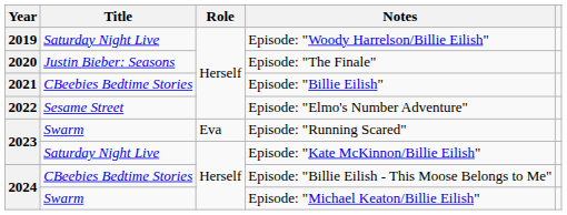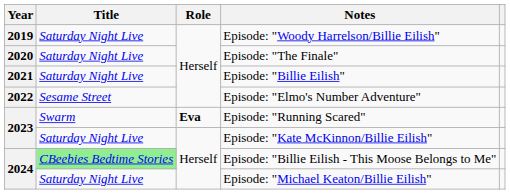Episode: "The Finale" | Title: Justin Bieber: Seasons -> Saturday Night Live
Episode: "Billie Eilish" | Title: CBeebies Bedtime Stories -> Saturday Night Live
Episode: "Running Scared" | Role: normal -> bold
Episode: "Billie Eilish - This Moose Belongs to Me" | Title: no background -> lightgreen background
Episode: "Michael Keaton/Billie Eilish" | Title: Swarm -> Saturday Night Live
